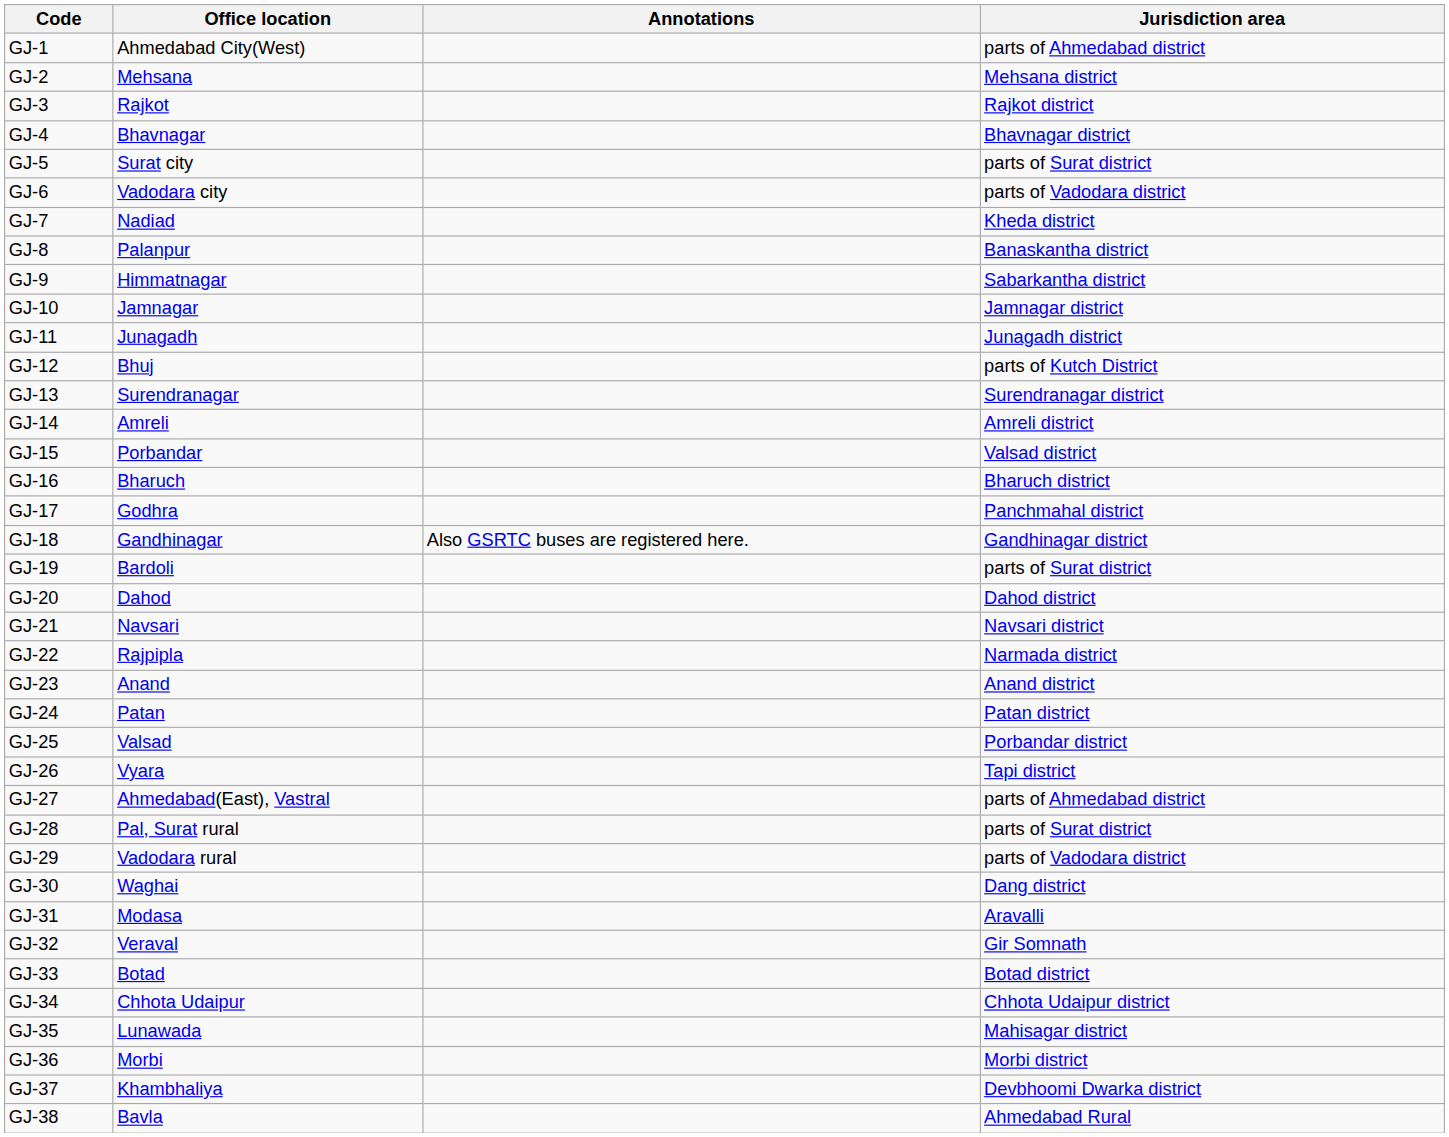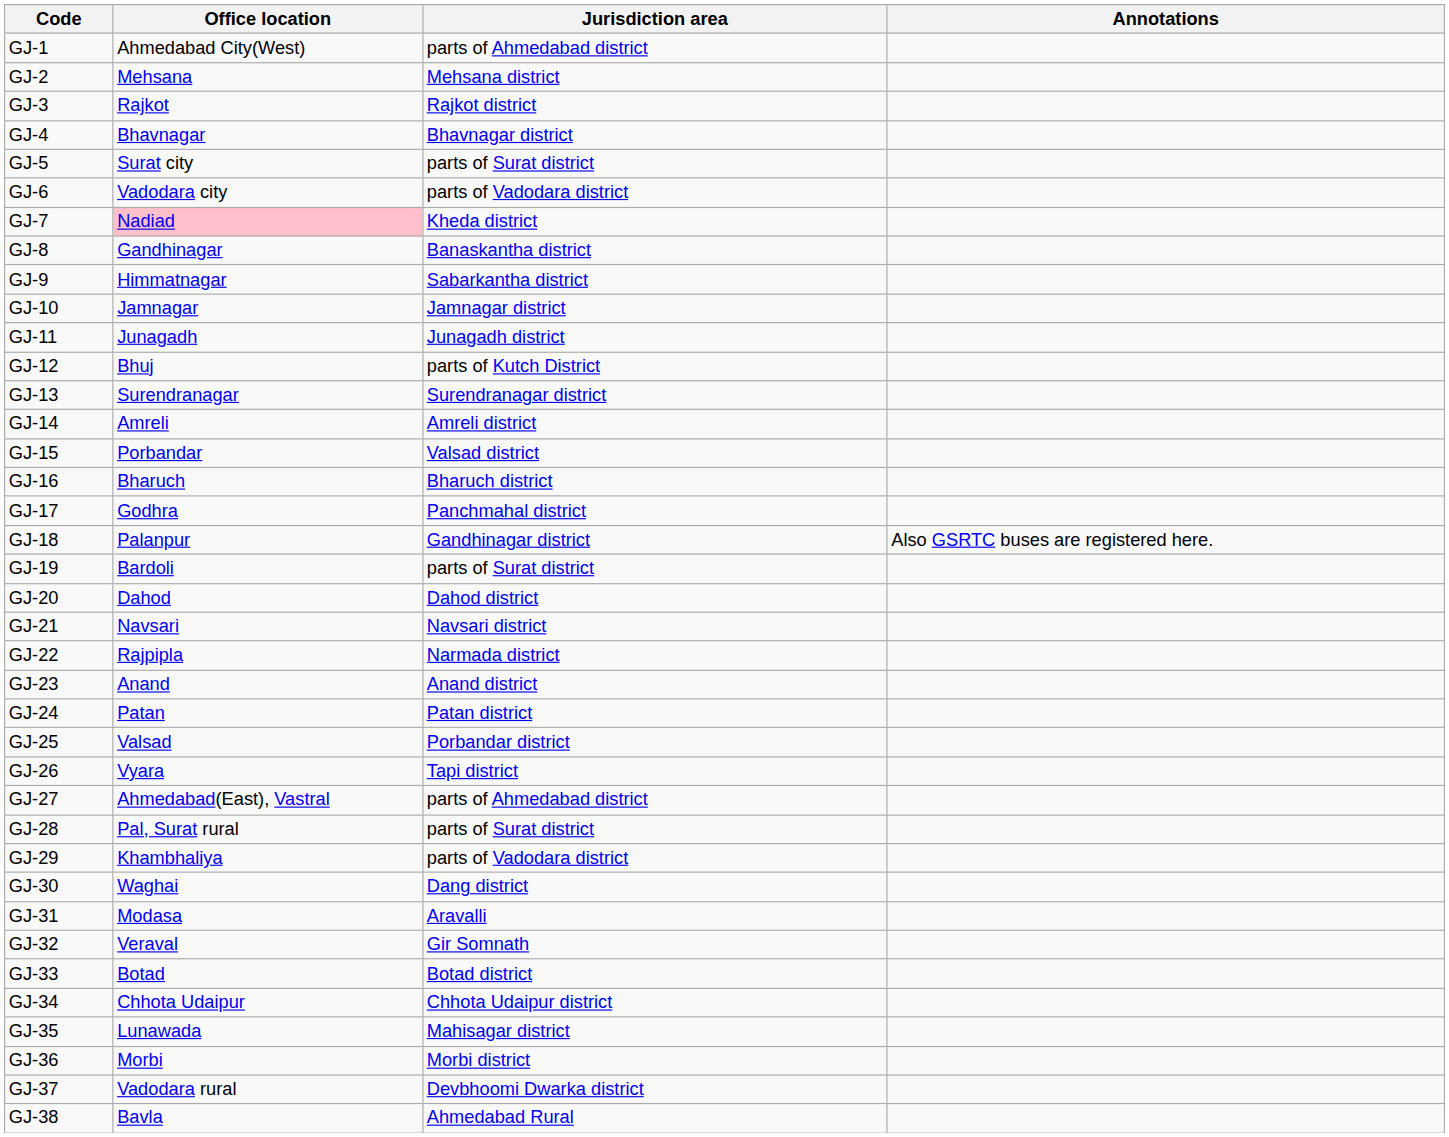columns swapped: Jurisdiction area <-> Annotations
GJ-7 | Office location: no background -> pink background
GJ-8 | Office location: Palanpur -> Gandhinagar
GJ-18 | Office location: Gandhinagar -> Palanpur
GJ-29 | Office location: Vadodara rural -> Khambhaliya
GJ-37 | Office location: Khambhaliya -> Vadodara rural
